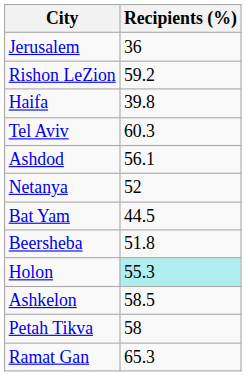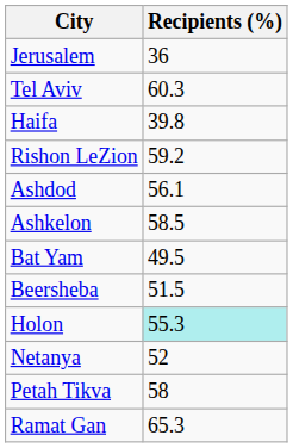rows swapped: Tel Aviv <-> Rishon LeZion
rows swapped: Ashkelon <-> Netanya
Bat Yam | Recipients (%): 44.5 -> 49.5
Beersheba | Recipients (%): 51.8 -> 51.5
